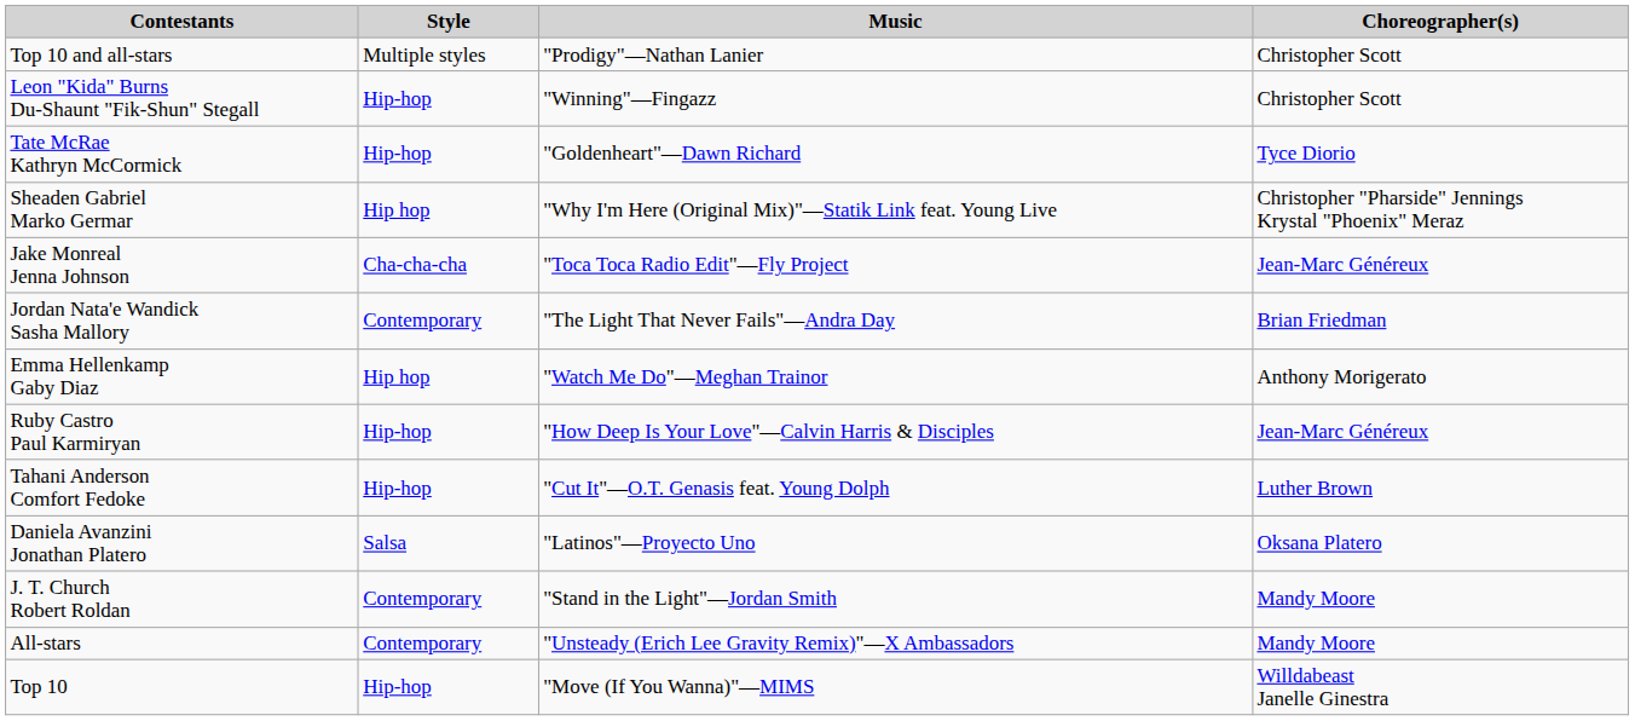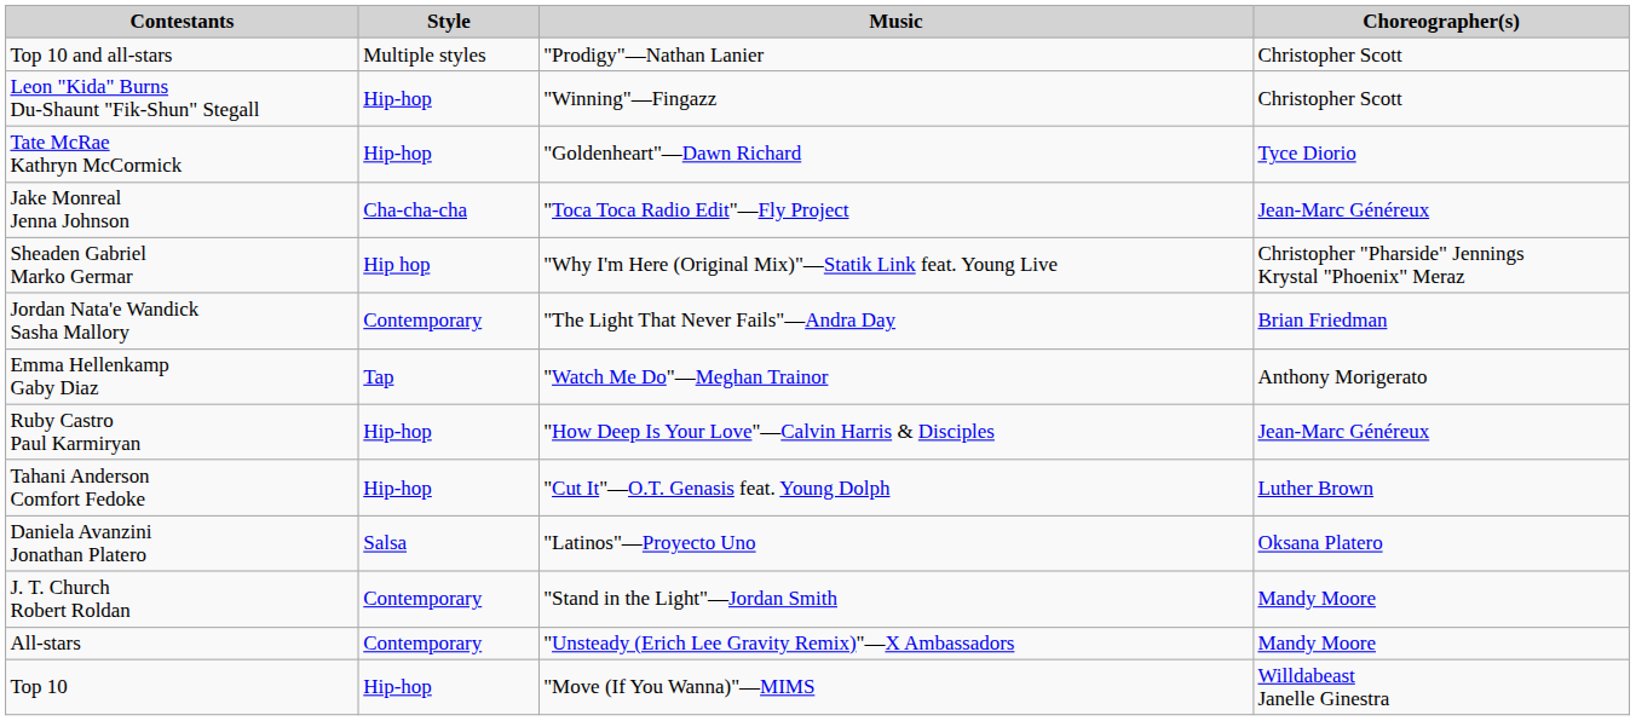rows swapped: Jake Monreal Jenna Johnson <-> Sheaden Gabriel Marko Germar
Emma Hellenkamp Gaby Diaz | Style: Hip hop -> Tap
